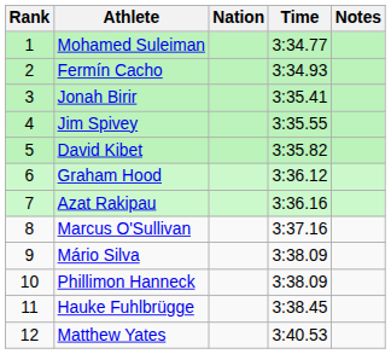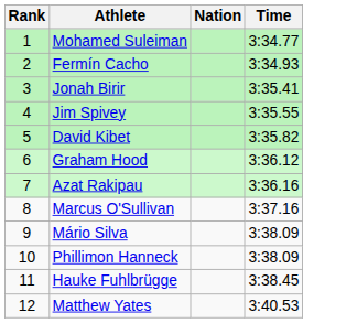- column: Notes
